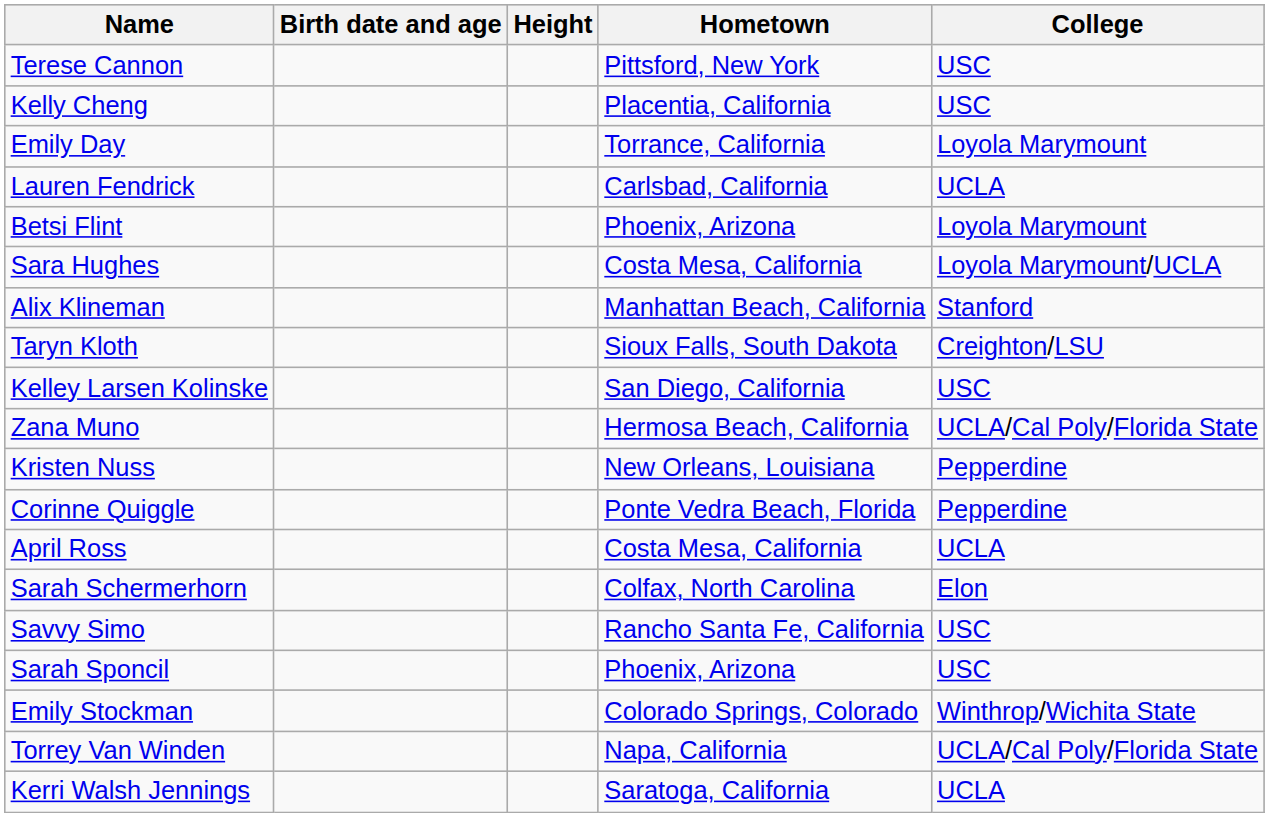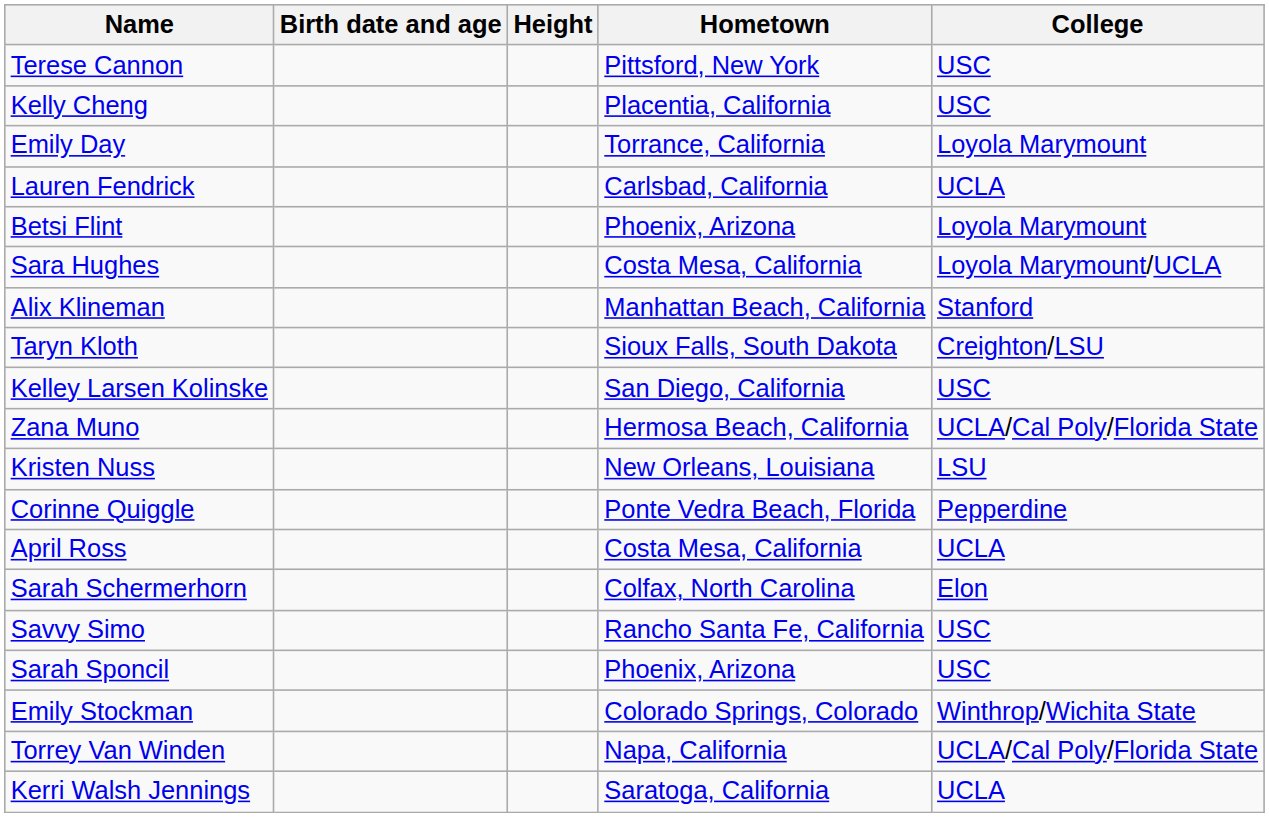Kristen Nuss | College: Pepperdine -> LSU
